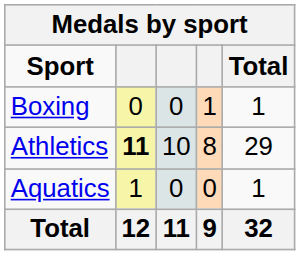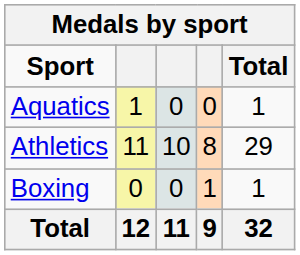rows swapped: Aquatics <-> Boxing
Athletics | column 2: bold -> normal
